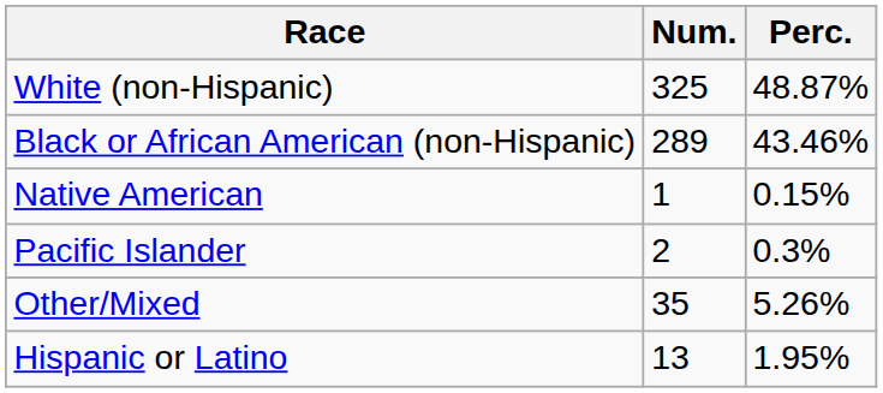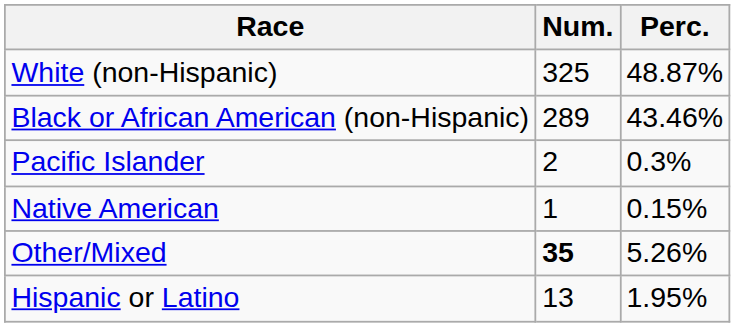rows swapped: Native American <-> Pacific Islander
Other/Mixed | Num.: normal -> bold
